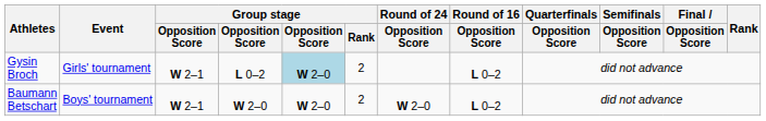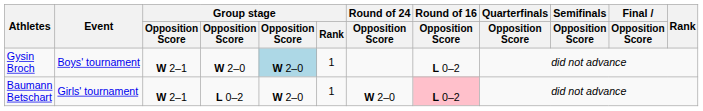Gysin Broch | Event: Girls' tournament -> Boys' tournament
Gysin Broch | column 4: L 0–2 -> W 2–0
Gysin Broch | Group stage / Rank: 2 -> 1
Baumann Betschart | Event: Boys' tournament -> Girls' tournament
Baumann Betschart | column 4: W 2–0 -> L 0–2
Baumann Betschart | Group stage / Rank: 2 -> 1
Baumann Betschart | Round of 16 / Opposition Score: no background -> pink background
